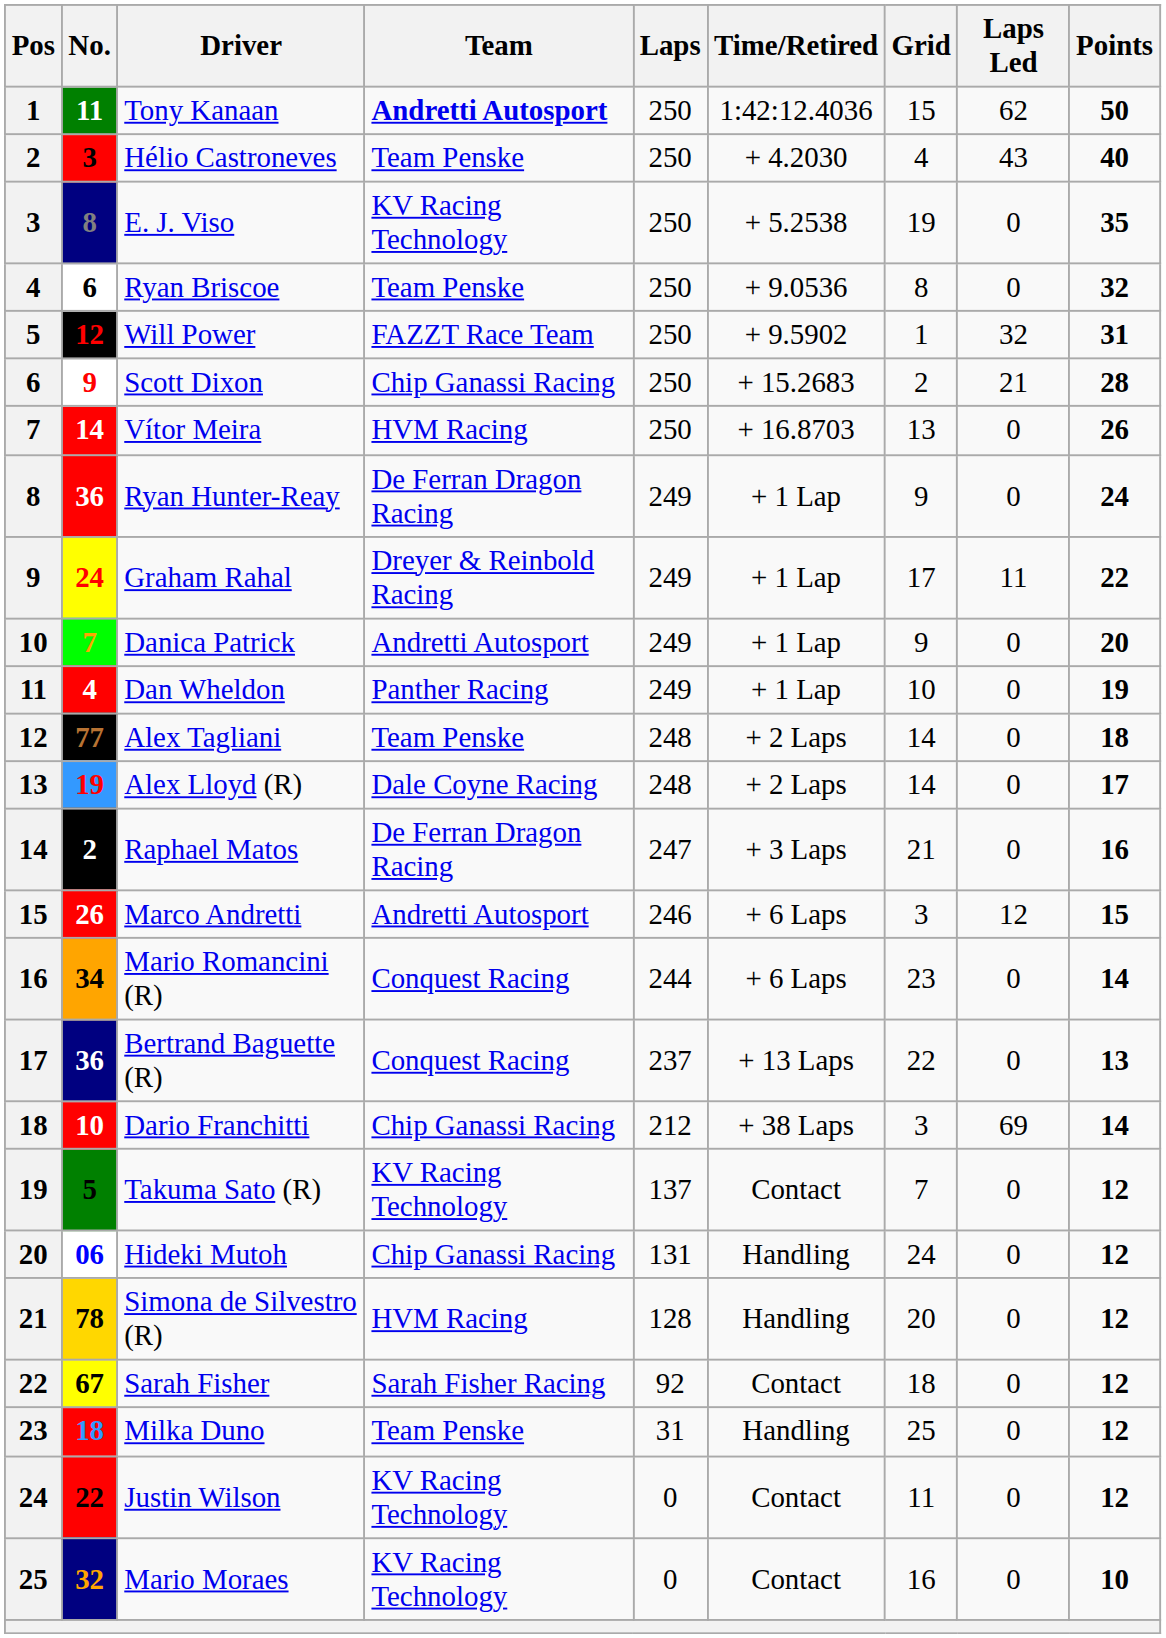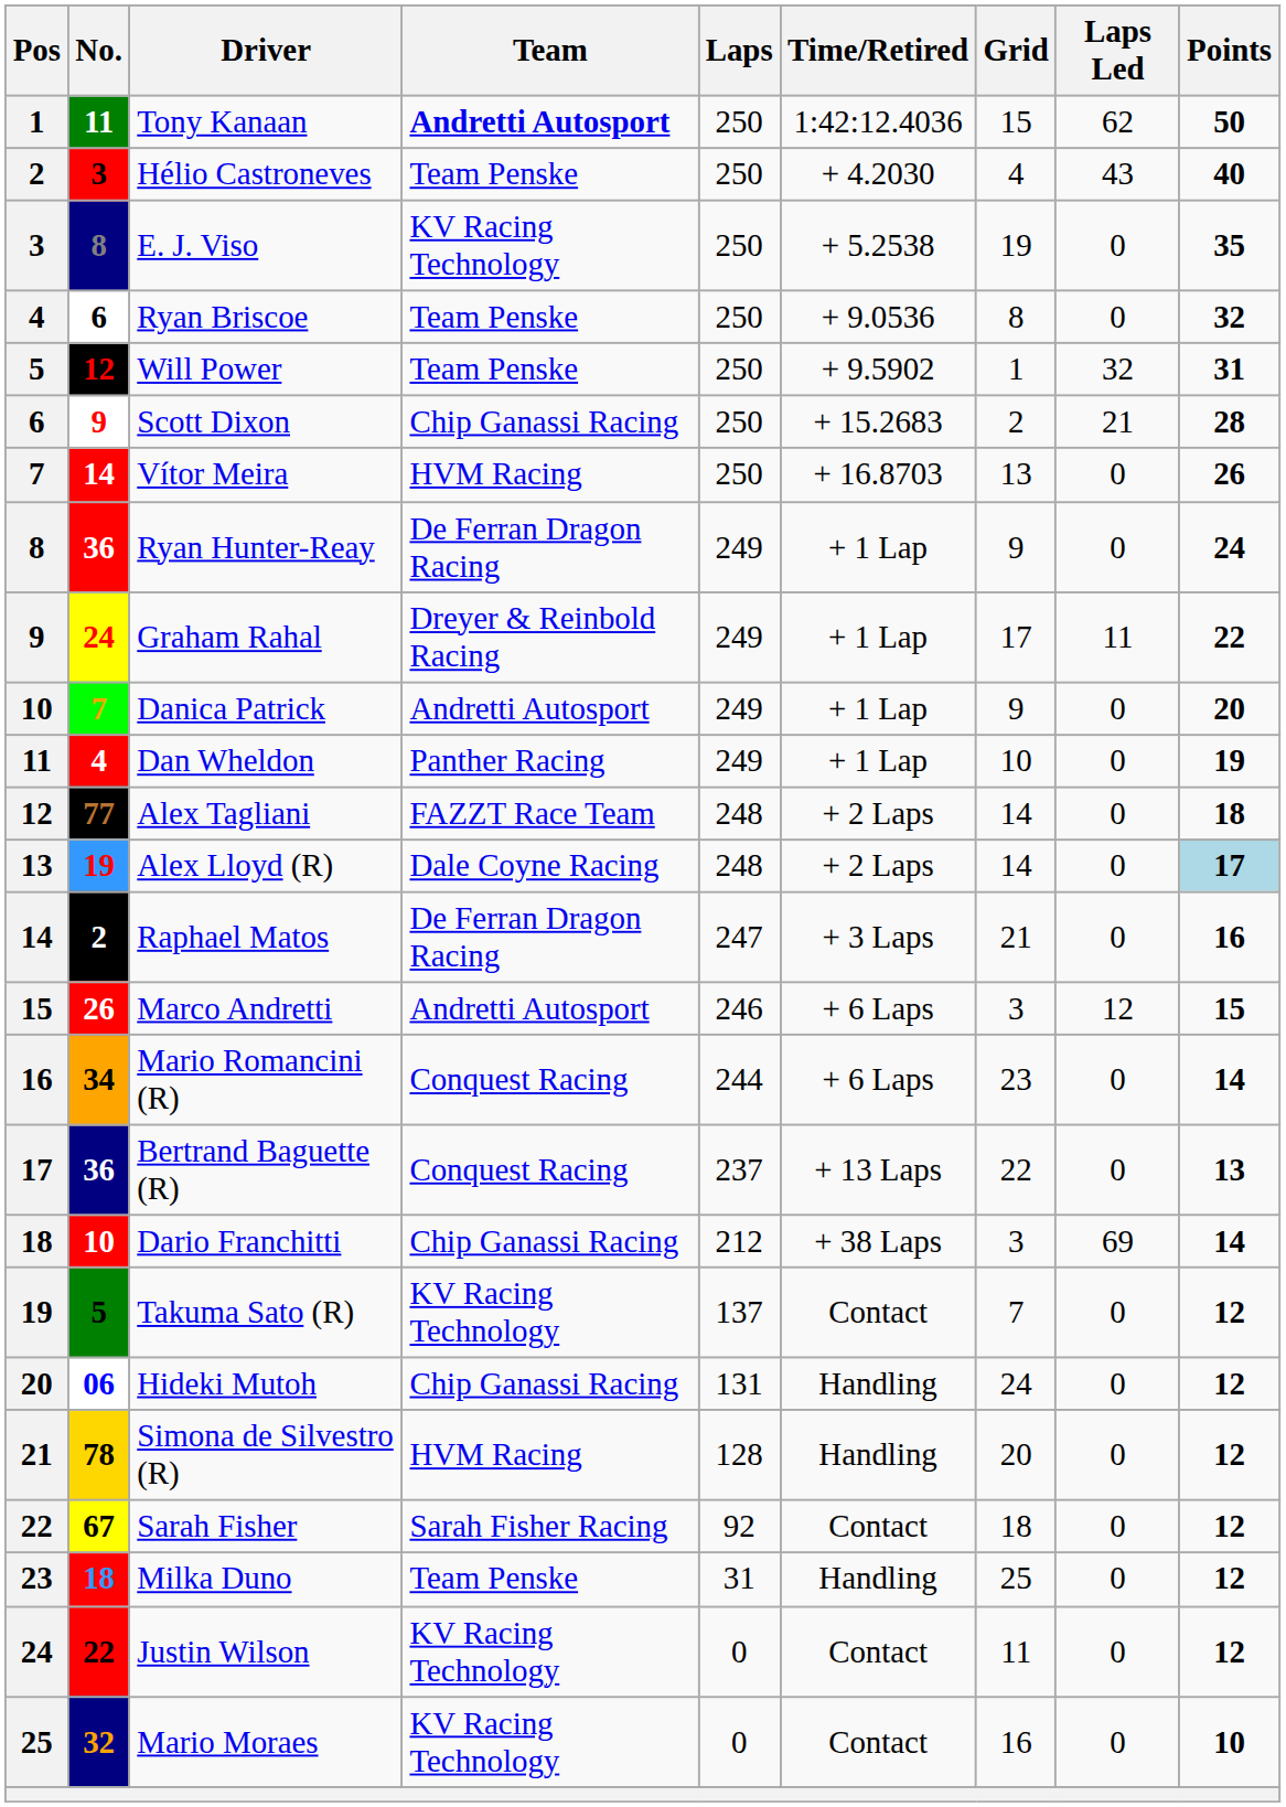Will Power | Team: FAZZT Race Team -> Team Penske
Alex Tagliani | Team: Team Penske -> FAZZT Race Team
Alex Lloyd (R) | Points: no background -> lightblue background
